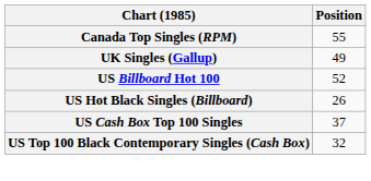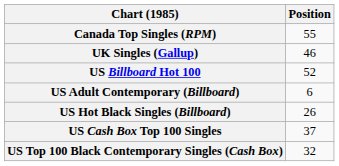UK Singles (Gallup) | Position: 49 -> 46
+ row: US Adult Contemporary (Billboard) | 6
